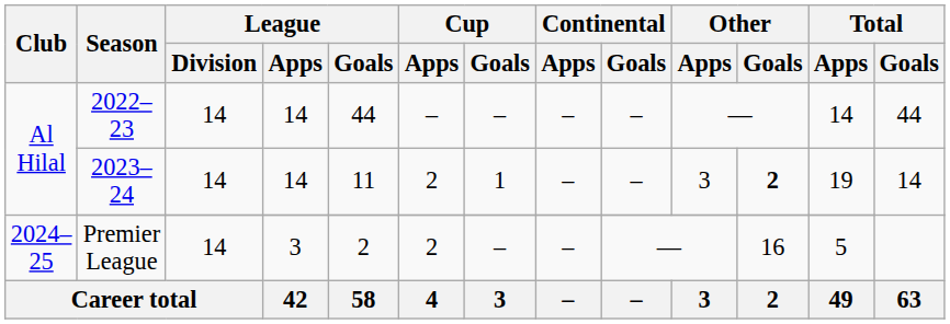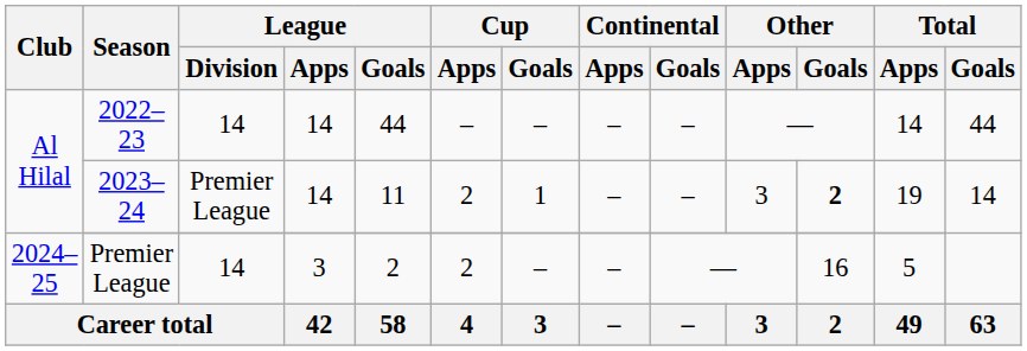2023–24 | League / Division: 14 -> Premier League
